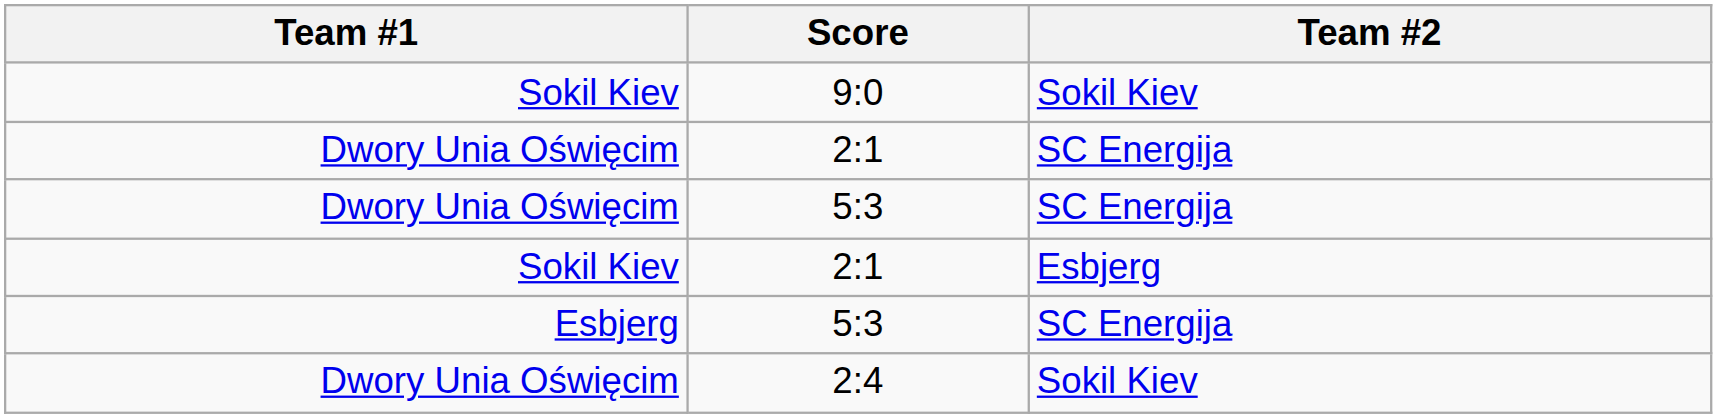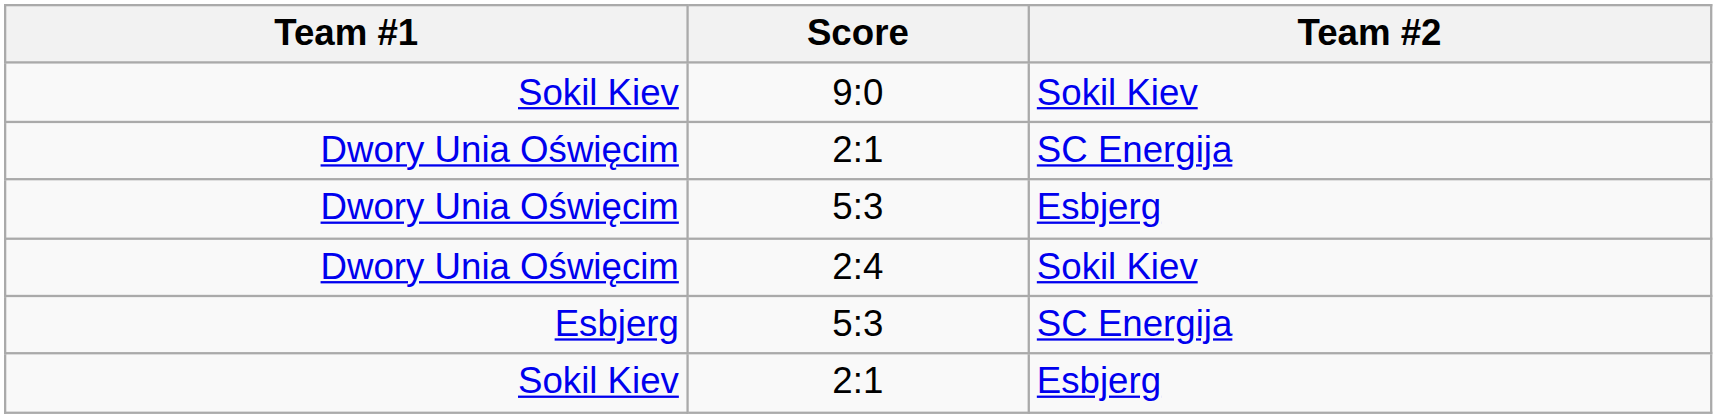Dwory Unia Oświęcim / 5:3 | Team #2: SC Energija -> Esbjerg
rows swapped: Sokil Kiev / 2:1 <-> 2:4
